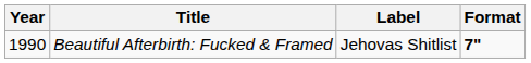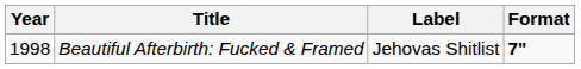Beautiful Afterbirth: Fucked & Framed | Year: 1990 -> 1998
